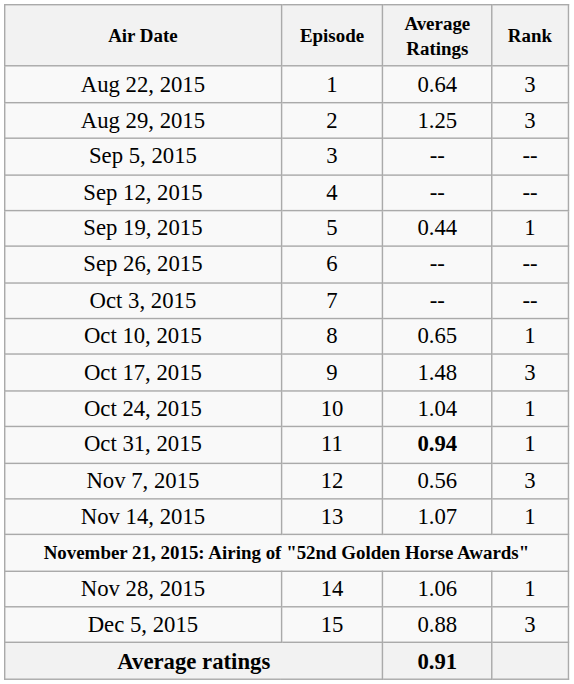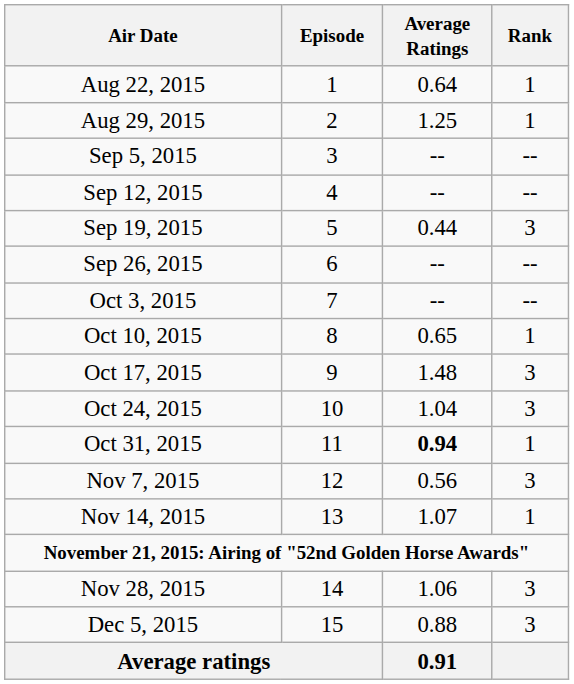Aug 22, 2015 | Rank: 3 -> 1
Aug 29, 2015 | Rank: 3 -> 1
Sep 19, 2015 | Rank: 1 -> 3
Oct 24, 2015 | Rank: 1 -> 3
Nov 28, 2015 | Rank: 1 -> 3
